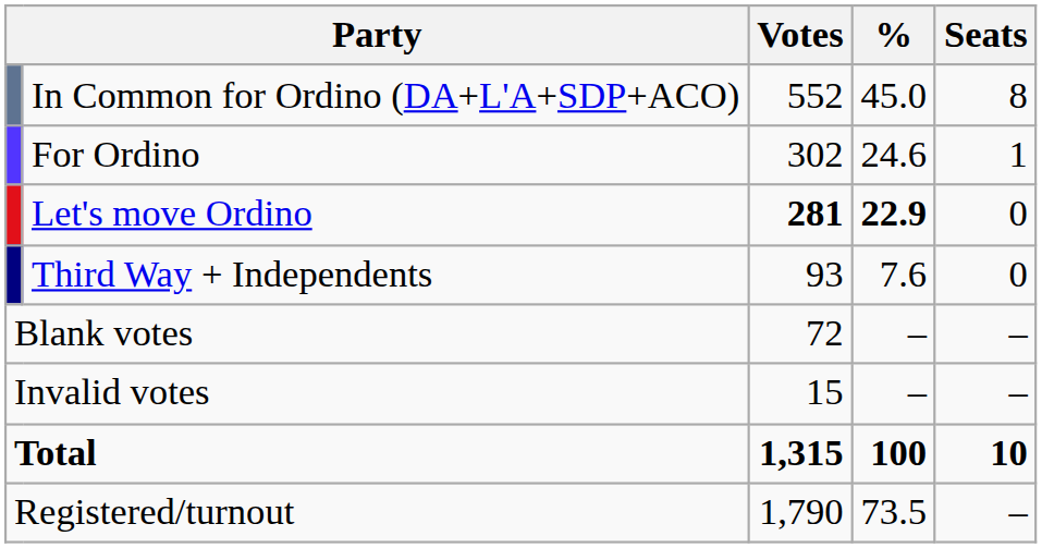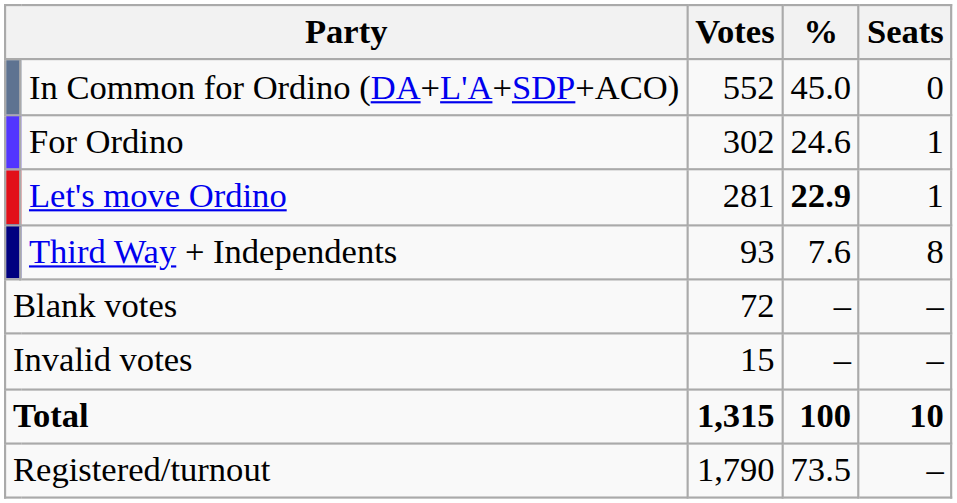In Common for Ordino (DA+L'A+SDP+ACO) | Seats: 8 -> 0
Let's move Ordino | Votes: bold -> normal
Let's move Ordino | Seats: 0 -> 1
Third Way + Independents | Seats: 0 -> 8
